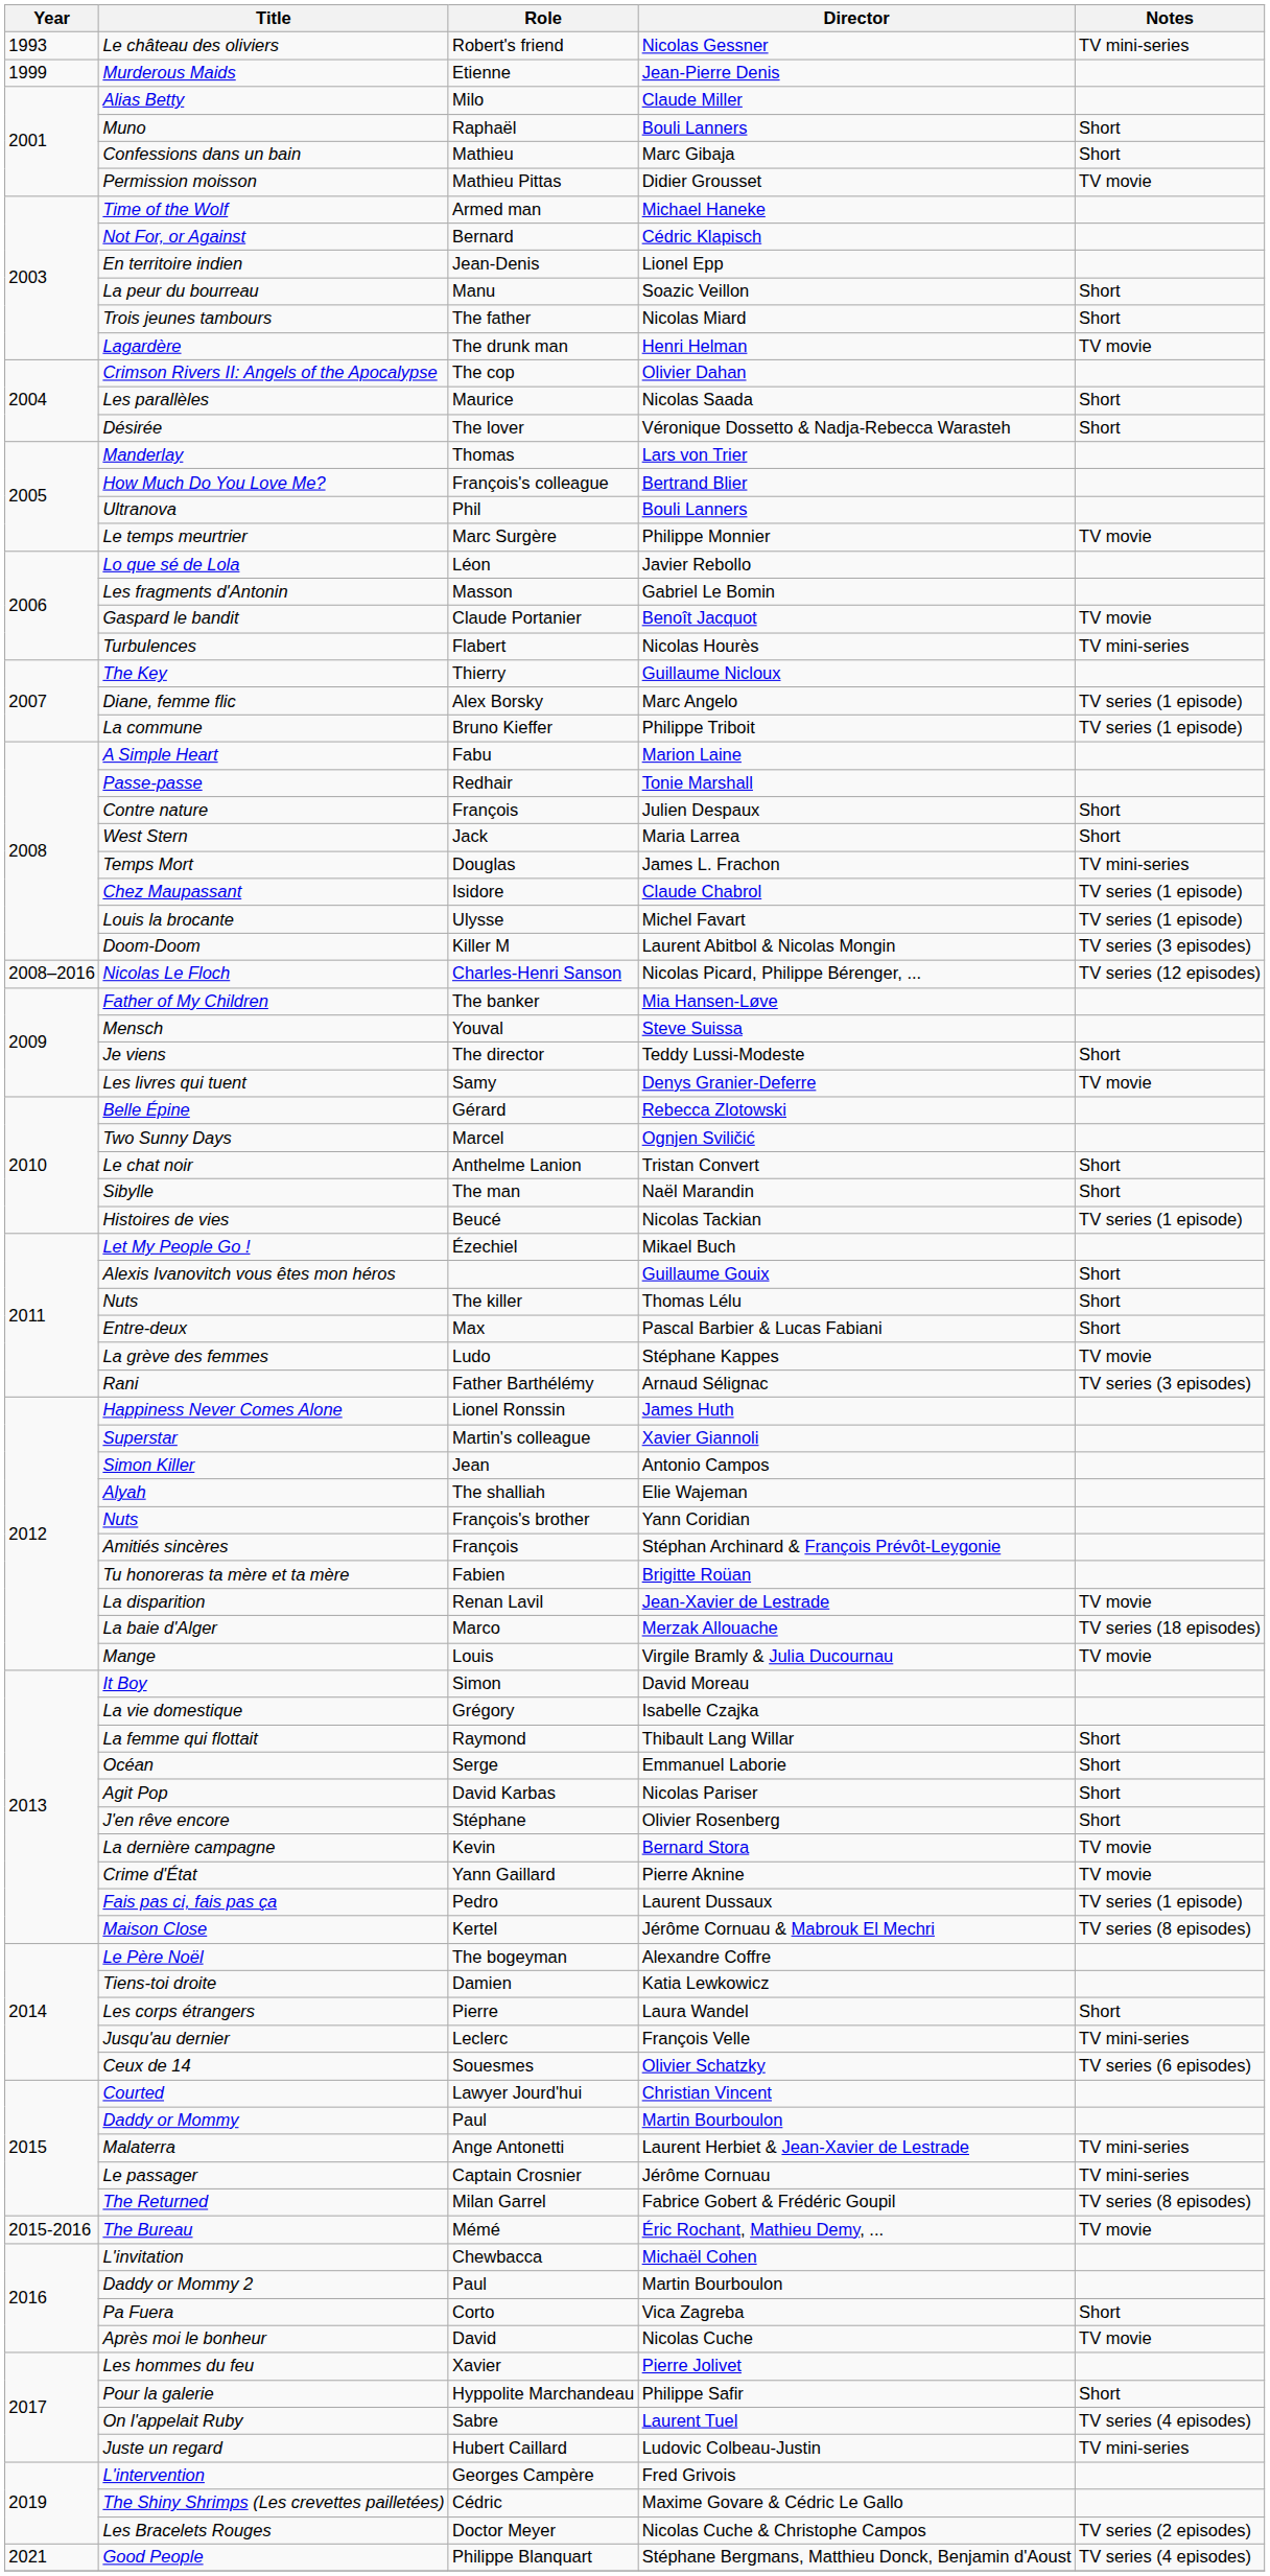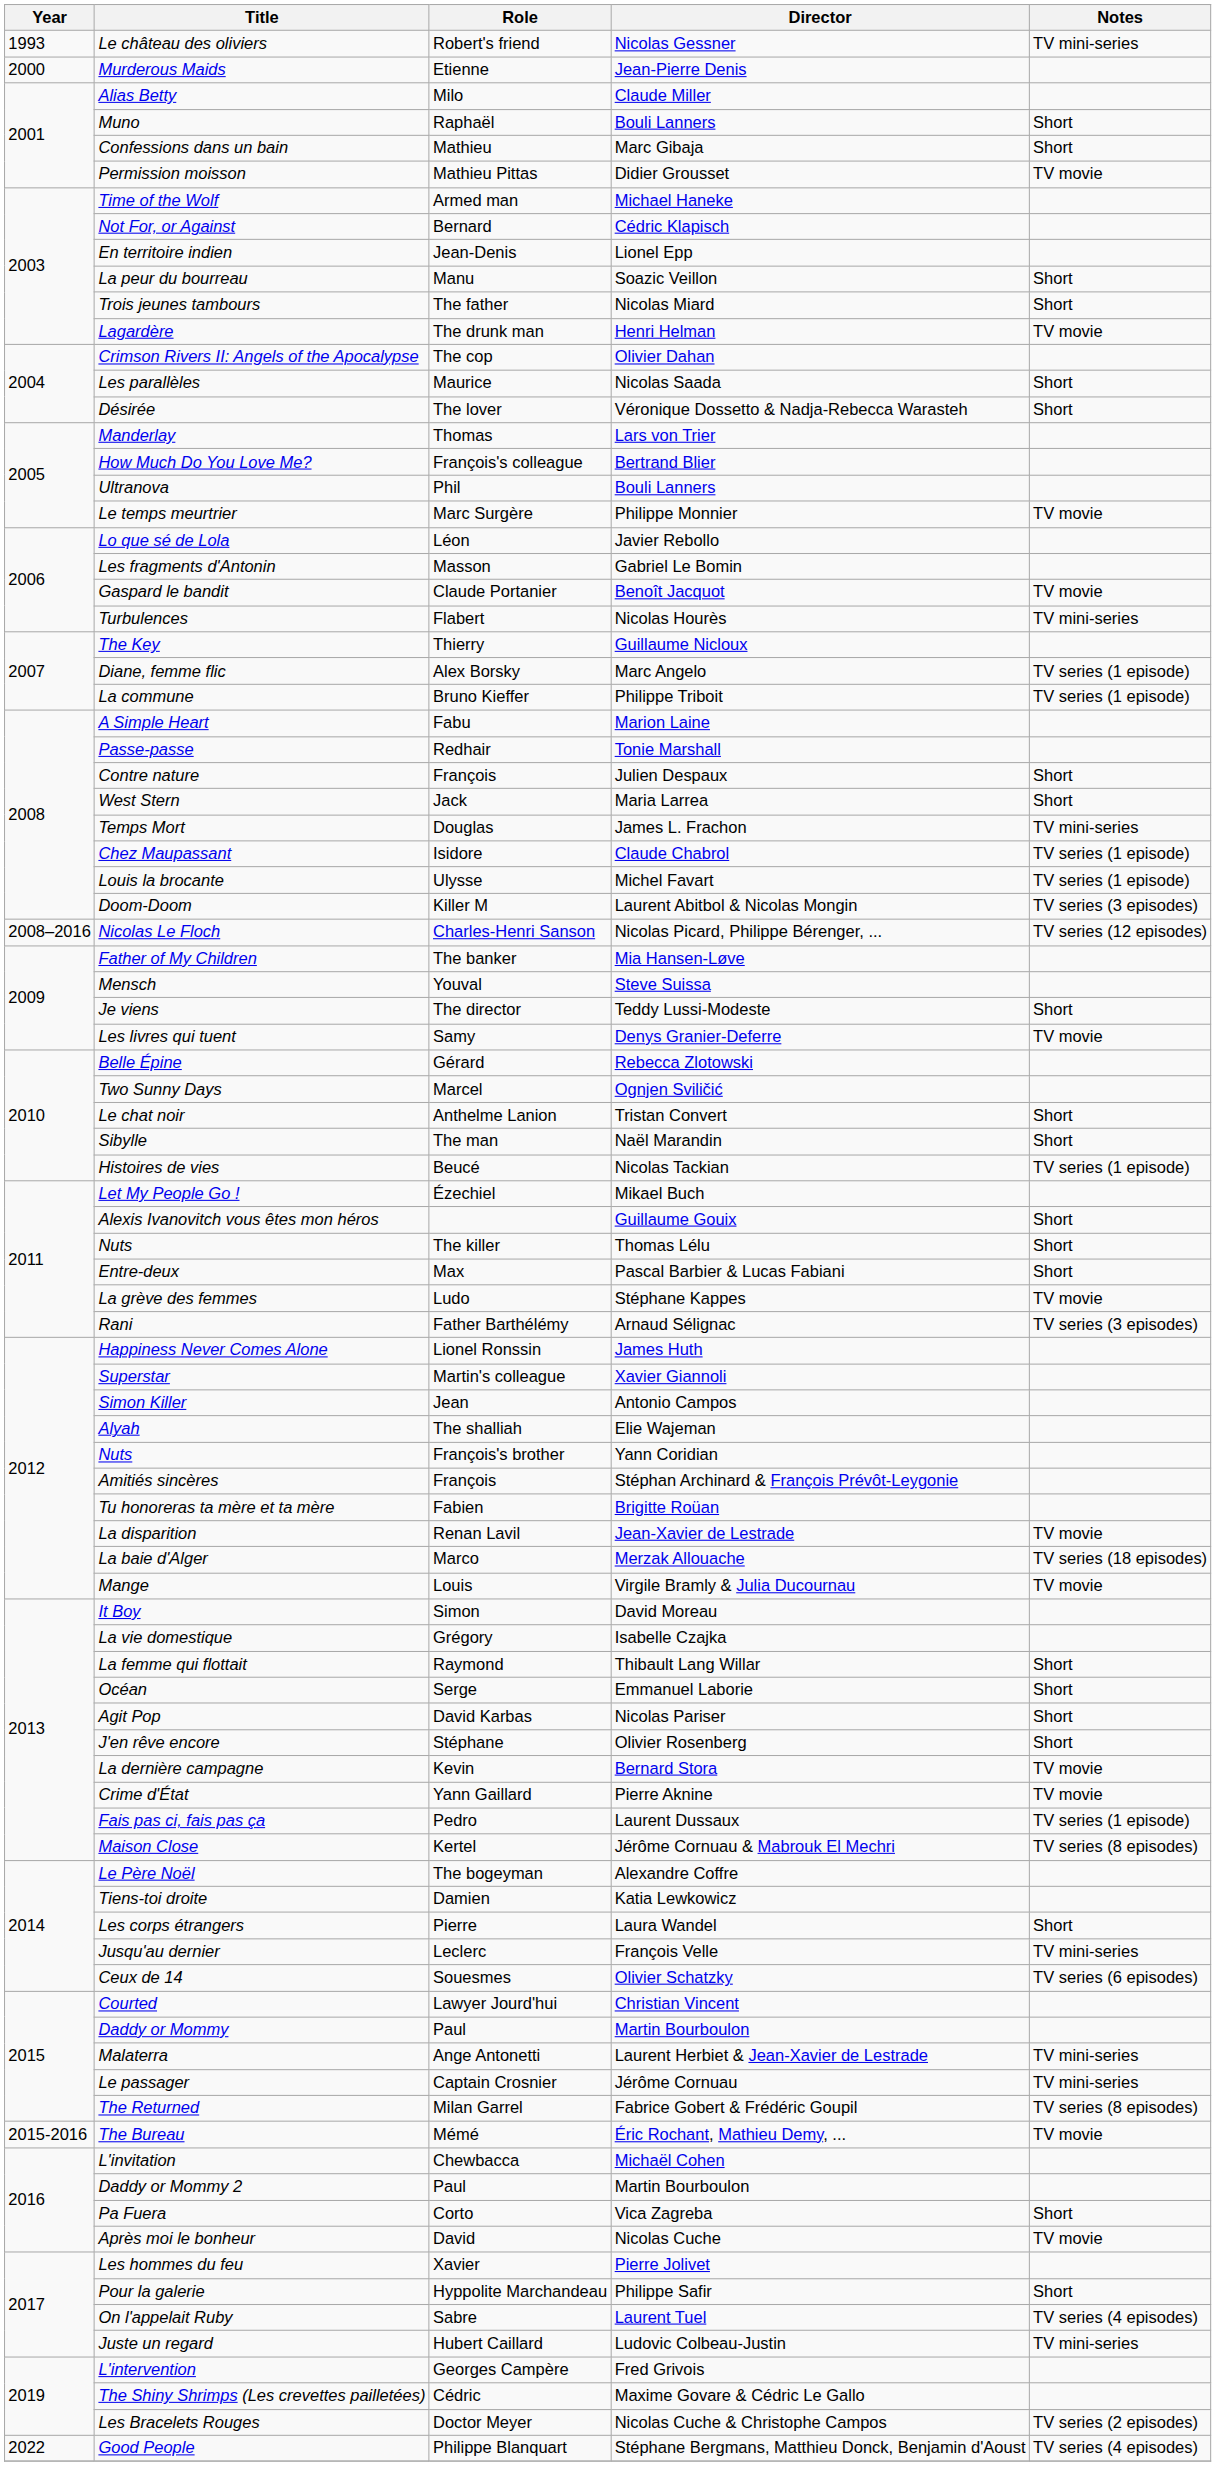Murderous Maids | Year: 1999 -> 2000
Good People | Year: 2021 -> 2022
